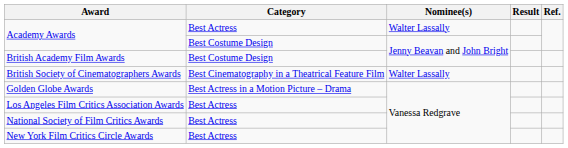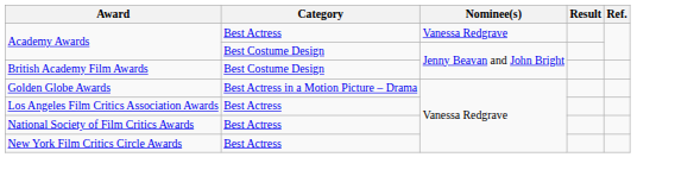Academy Awards / Best Actress | Nominee(s): Walter Lassally -> Vanessa Redgrave
- row: British Society of Cinematographers Awards | Best Cinematography in a Theatrical Feature Film | Walter Lassally
